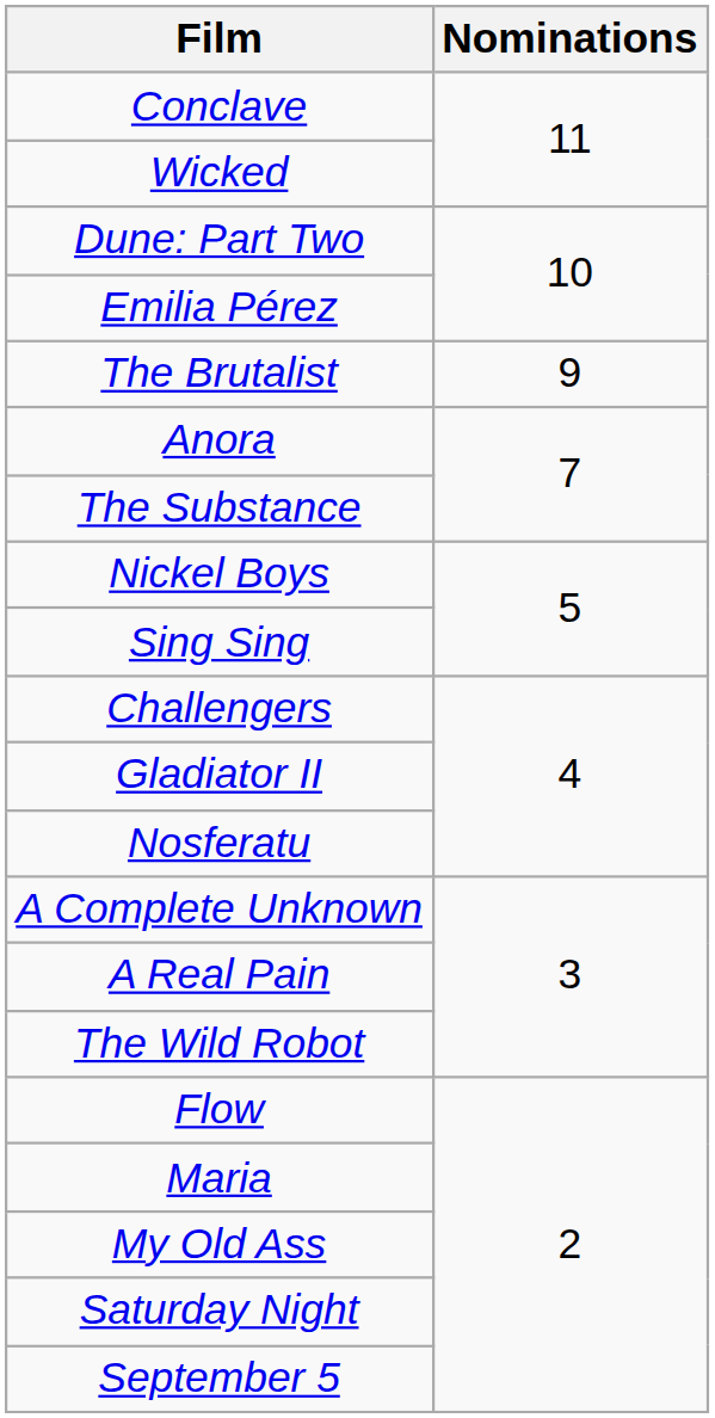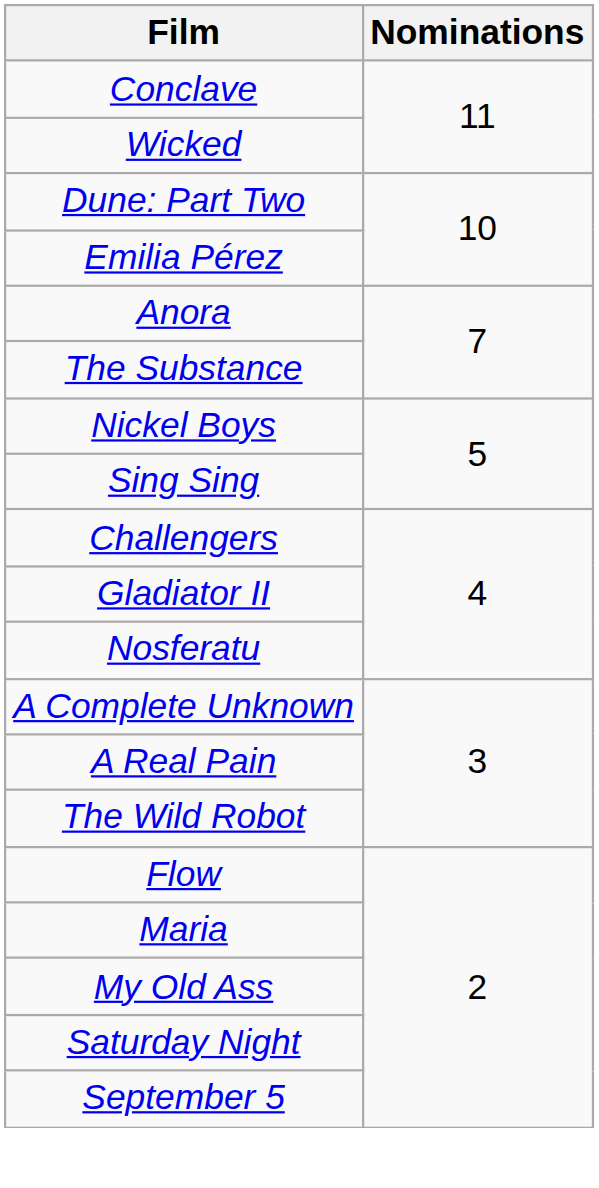- row: The Brutalist | 9
